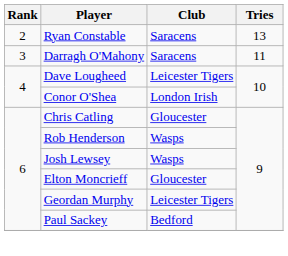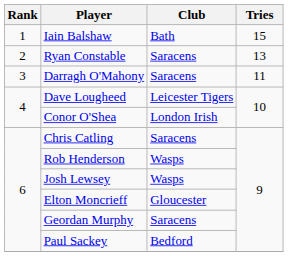+ row: 1 | Iain Balshaw | Bath | 15
Chris Catling | Club: Gloucester -> Saracens
Geordan Murphy | Club: Leicester Tigers -> Saracens
